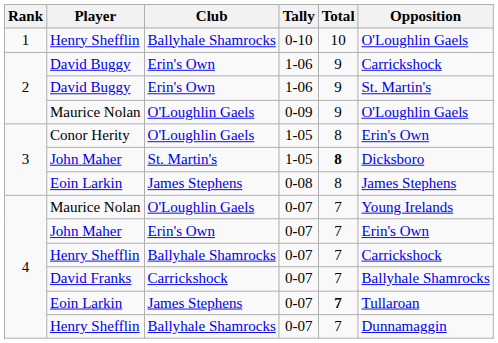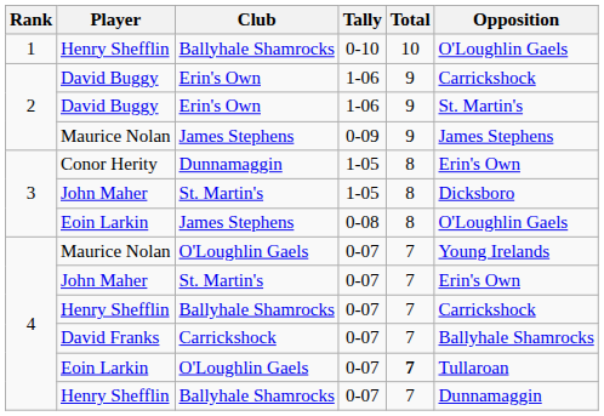Maurice Nolan / 0-09 | Club: O'Loughlin Gaels -> James Stephens
Maurice Nolan / 0-09 | Opposition: O'Loughlin Gaels -> James Stephens
Conor Herity | Club: O'Loughlin Gaels -> Dunnamaggin
John Maher / 1-05 | Total: bold -> normal
Eoin Larkin / 0-08 | Opposition: James Stephens -> O'Loughlin Gaels
John Maher / 0-07 | Club: Erin's Own -> St. Martin's
Eoin Larkin / 0-07 | Club: James Stephens -> O'Loughlin Gaels
